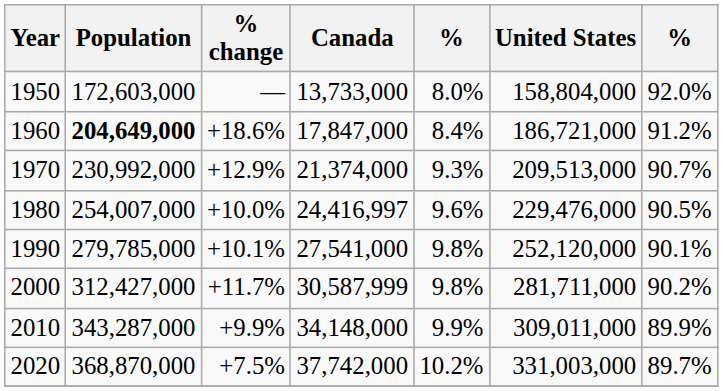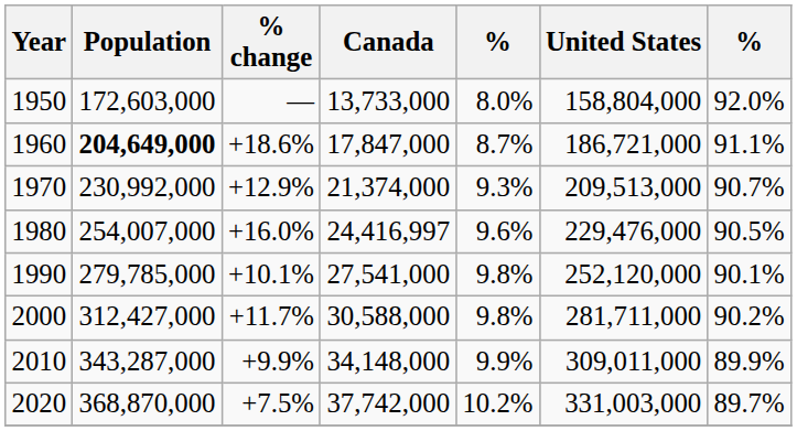1960 | column 5: 8.4% -> 8.7%
1960 | column 7: 91.2% -> 91.1%
1980 | % change: +10.0% -> +16.0%
2000 | Canada: 30,587,999 -> 30,588,000
